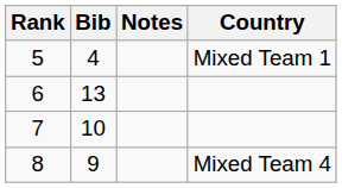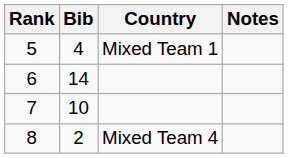columns swapped: Country <-> Notes
6 | Bib: 13 -> 14
8 | Bib: 9 -> 2
